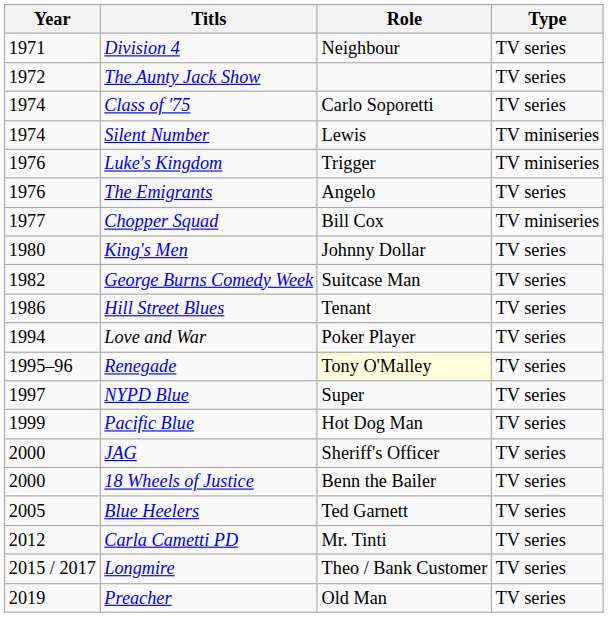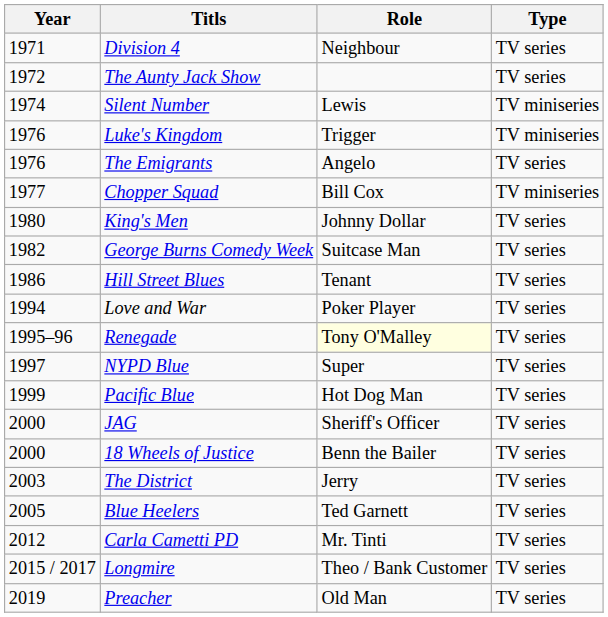- row: 1974 | Class of '75 | Carlo Soporetti | TV series
+ row: 2003 | The District | Jerry | TV series
